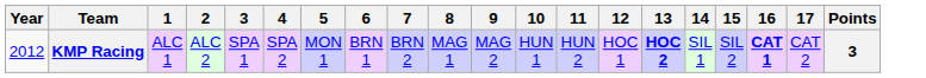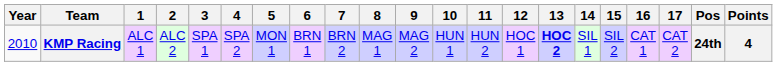+ column: Pos | 24th
KMP Racing | Year: 2012 -> 2010
KMP Racing | 16: bold -> normal
KMP Racing | Points: 3 -> 4
